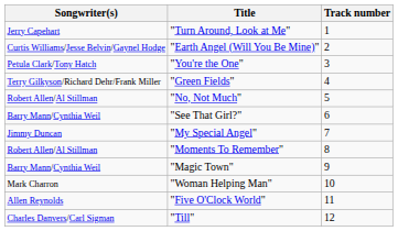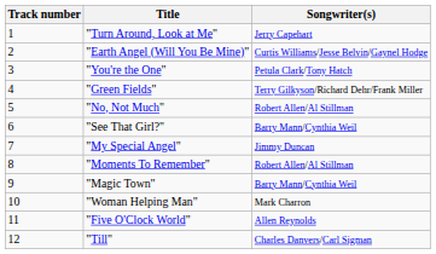columns swapped: Track number <-> Songwriter(s)
